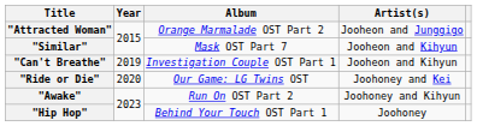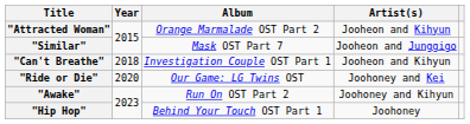"Attracted Woman" | Artist(s): Jooheon and Junggigo -> Jooheon and Kihyun
"Similar" | Artist(s): Jooheon and Kihyun -> Jooheon and Junggigo
"Can't Breathe" | Year: 2019 -> 2018
